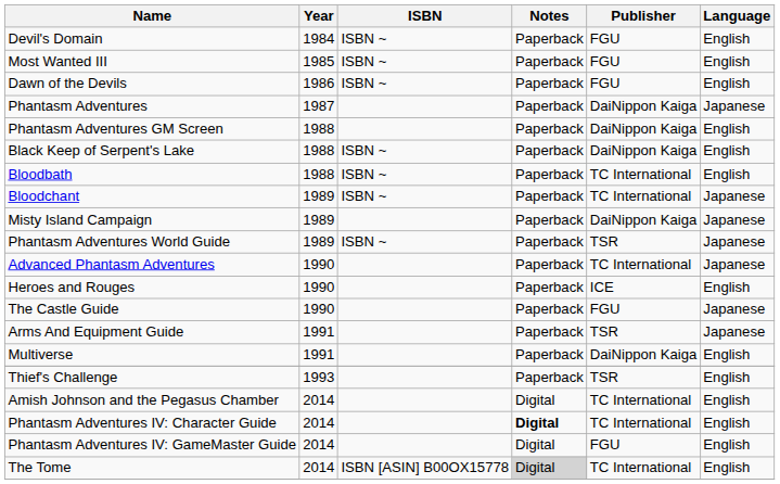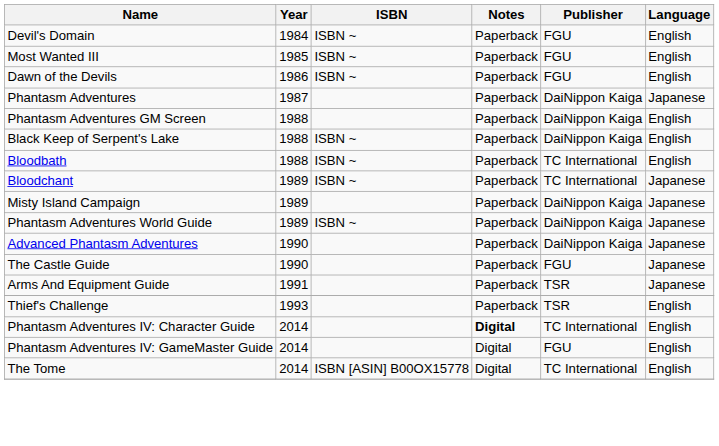Phantasm Adventures World Guide | Publisher: TSR -> DaiNippon Kaiga
Advanced Phantasm Adventures | Publisher: TC International -> DaiNippon Kaiga
- row: Heroes and Rouges | 1990 | Paperback | ICE | English
- row: Multiverse | 1991 | Paperback | DaiNippon Kaiga | English
- row: Amish Johnson and the Pegasus Chamber | 2014 | Digital | TC International | English
The Tome | Notes: lightgrey background -> no background
